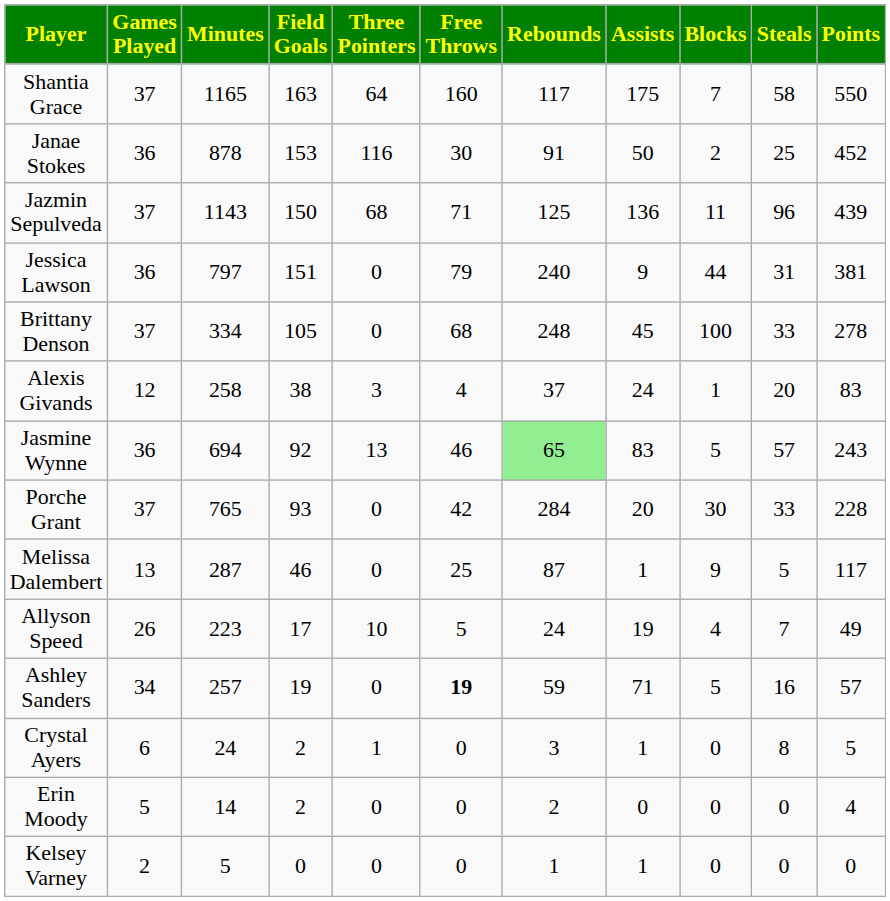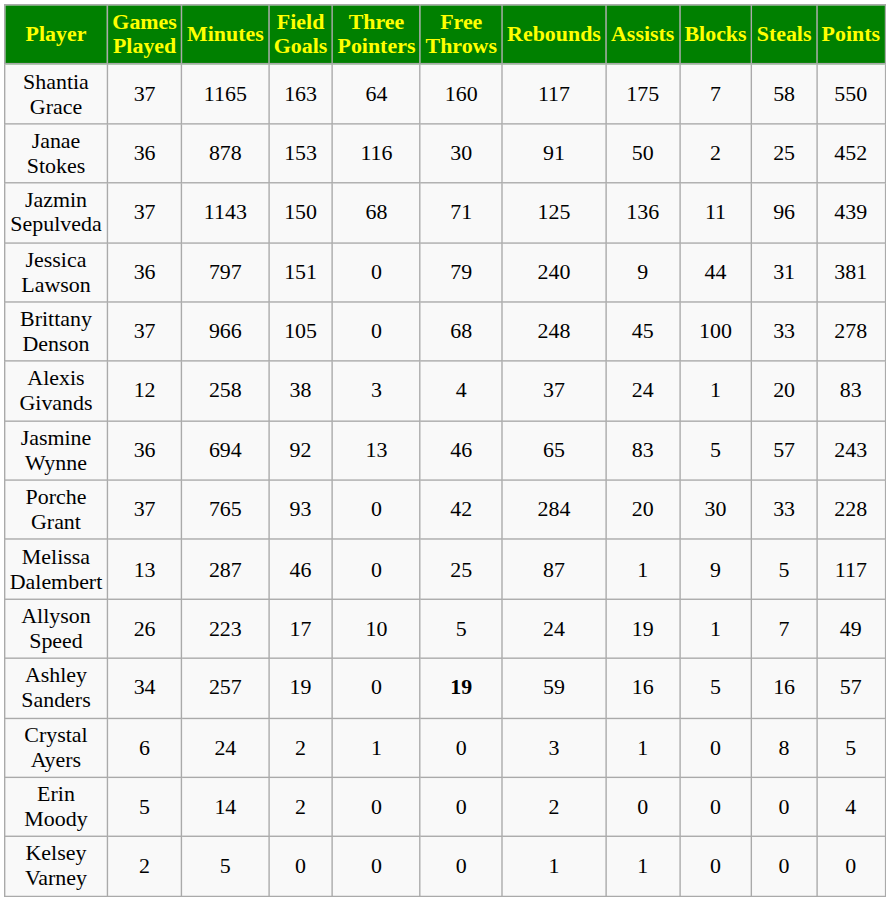Brittany Denson | Minutes: 334 -> 966
Jasmine Wynne | Rebounds: lightgreen background -> no background
Allyson Speed | Blocks: 4 -> 1
Ashley Sanders | Assists: 71 -> 16
